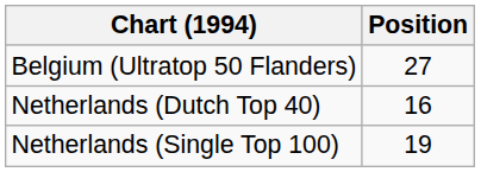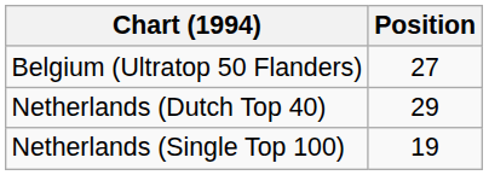Netherlands (Dutch Top 40) | Position: 16 -> 29
